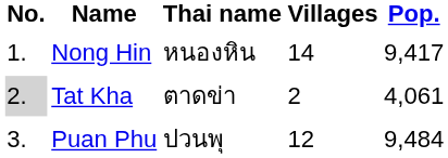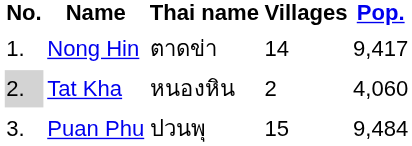Nong Hin | Thai name: หนองหิน -> ตาดข่า
Tat Kha | Thai name: ตาดข่า -> หนองหิน
Tat Kha | Pop.: 4,061 -> 4,060
Puan Phu | Villages: 12 -> 15
